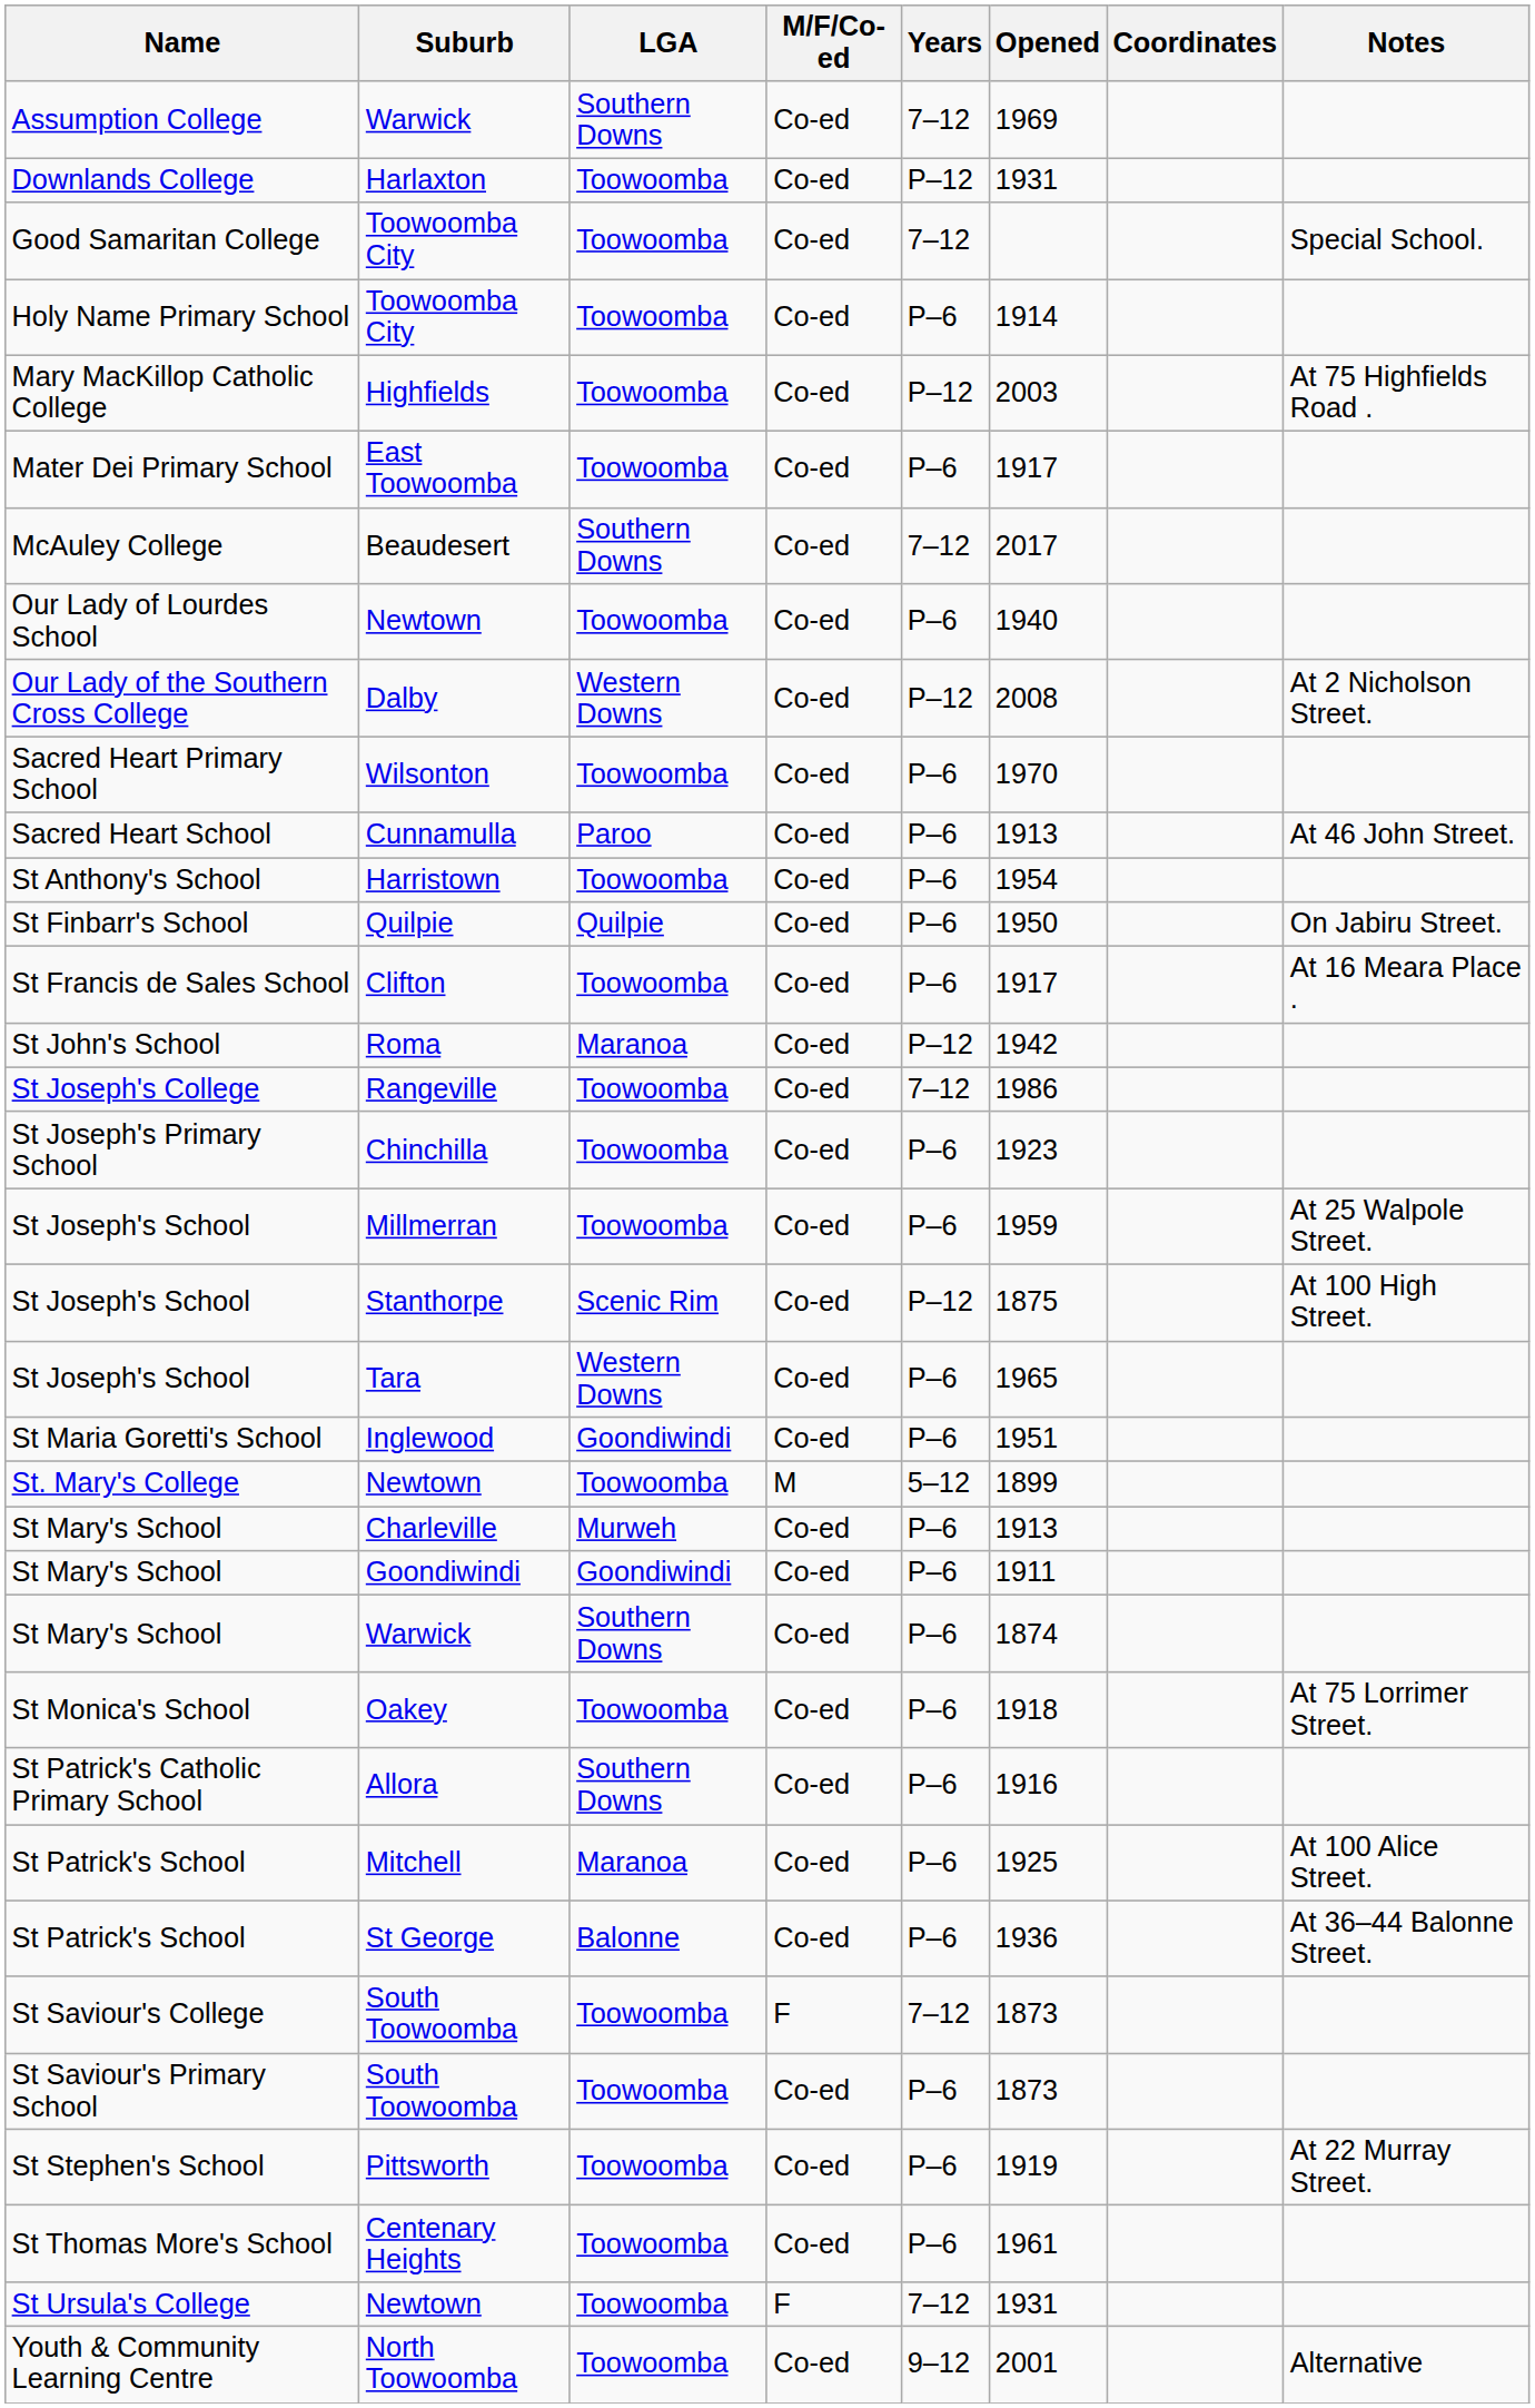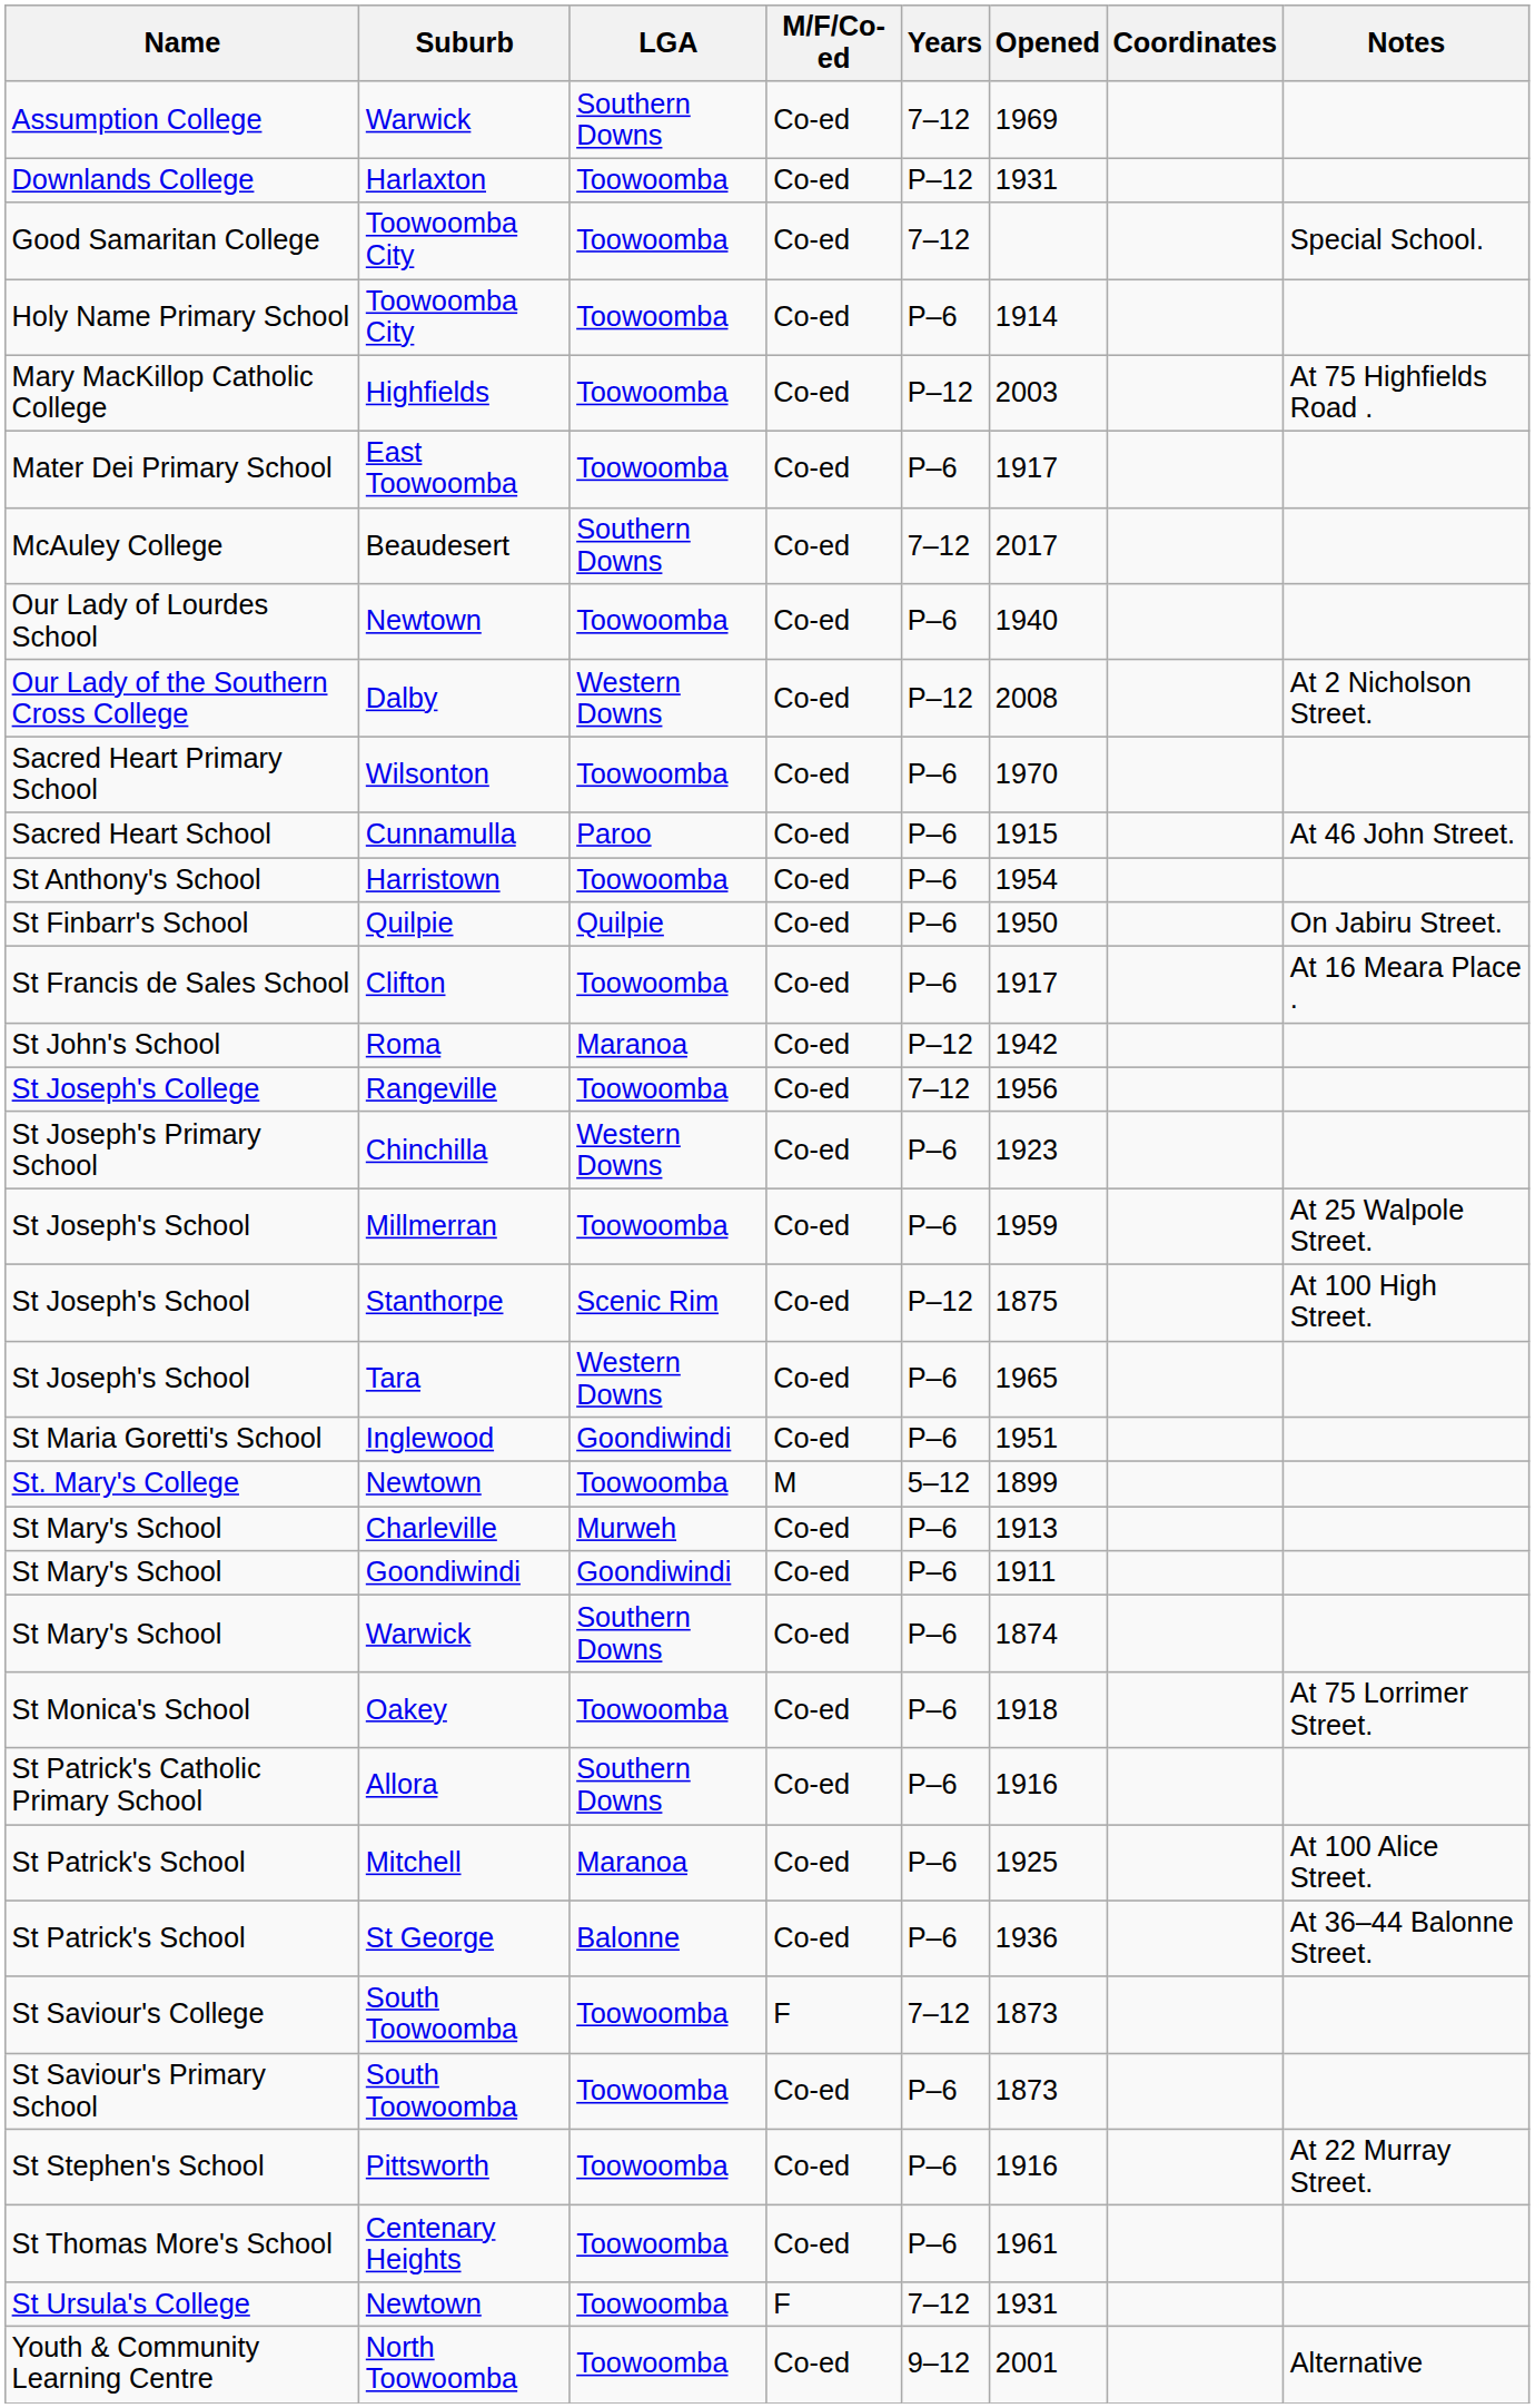Sacred Heart School | Opened: 1913 -> 1915
St Joseph's College | Opened: 1986 -> 1956
St Joseph's Primary School | LGA: Toowoomba -> Western Downs
St Stephen's School | Opened: 1919 -> 1916
